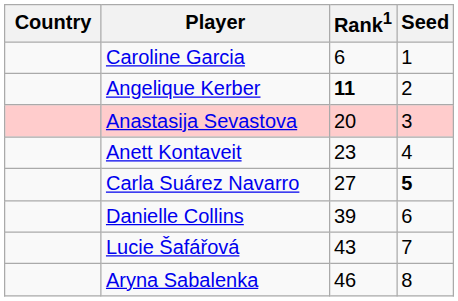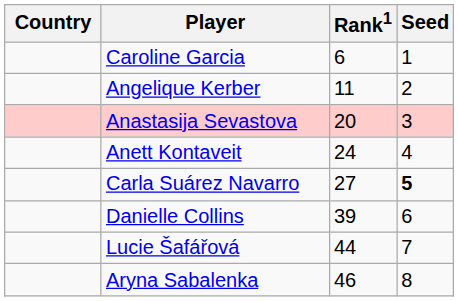Angelique Kerber | Rank1: bold -> normal
Anett Kontaveit | Rank1: 23 -> 24
Lucie Šafářová | Rank1: 43 -> 44
